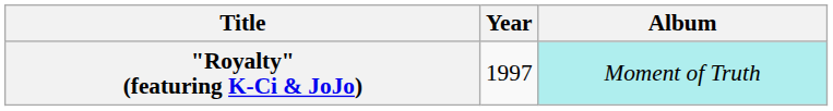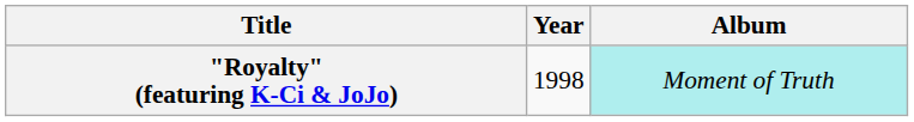"Royalty" (featuring K-Ci & JoJo) | Year: 1997 -> 1998
